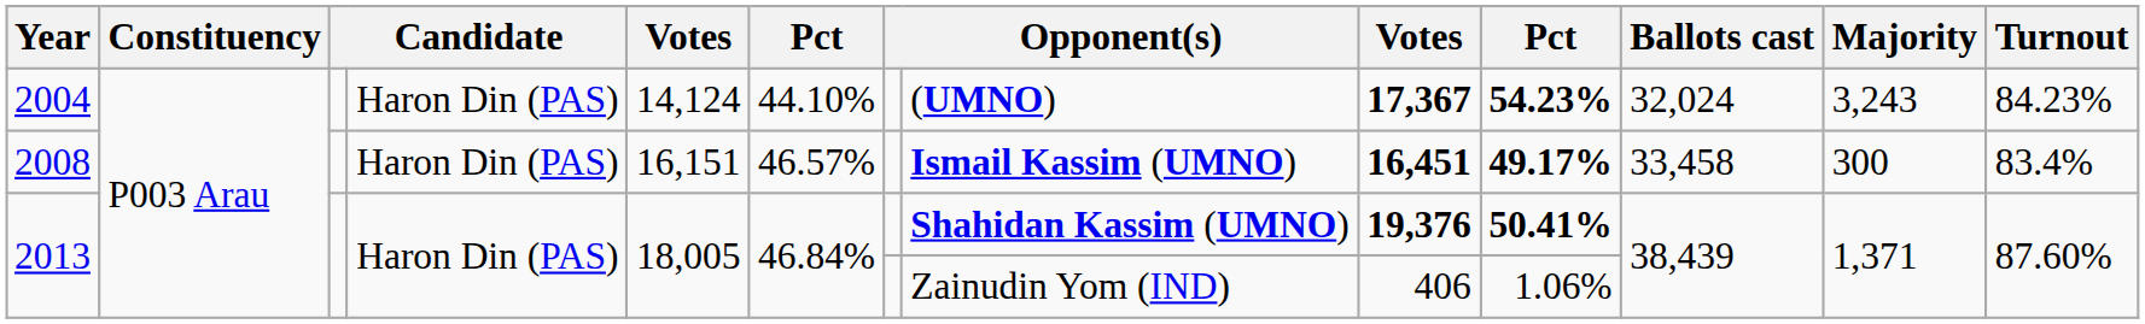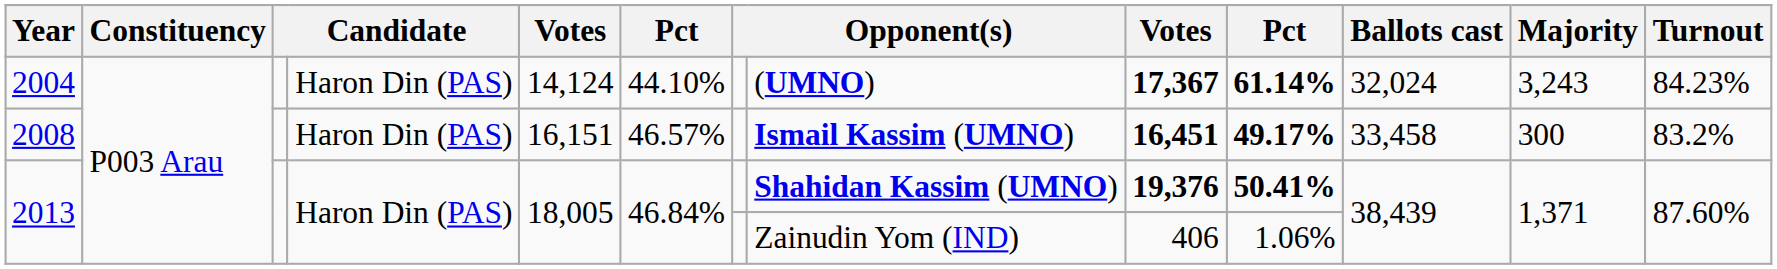2004 | column 10: 54.23% -> 61.14%
2008 | Turnout: 83.4% -> 83.2%
